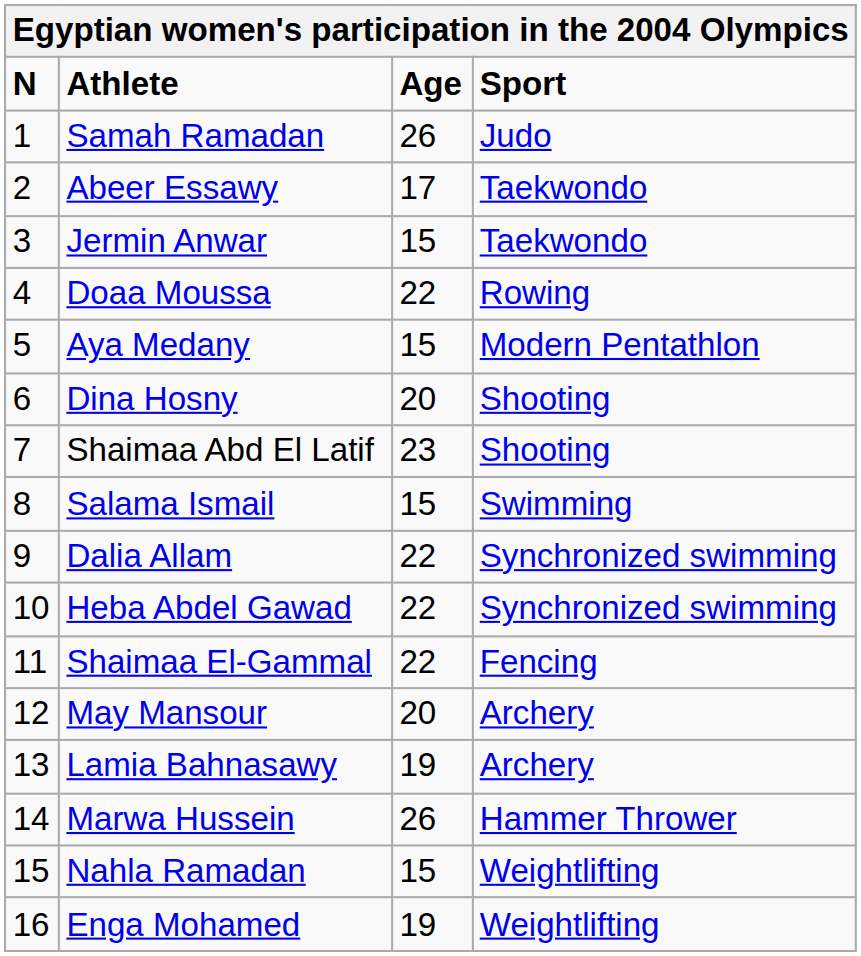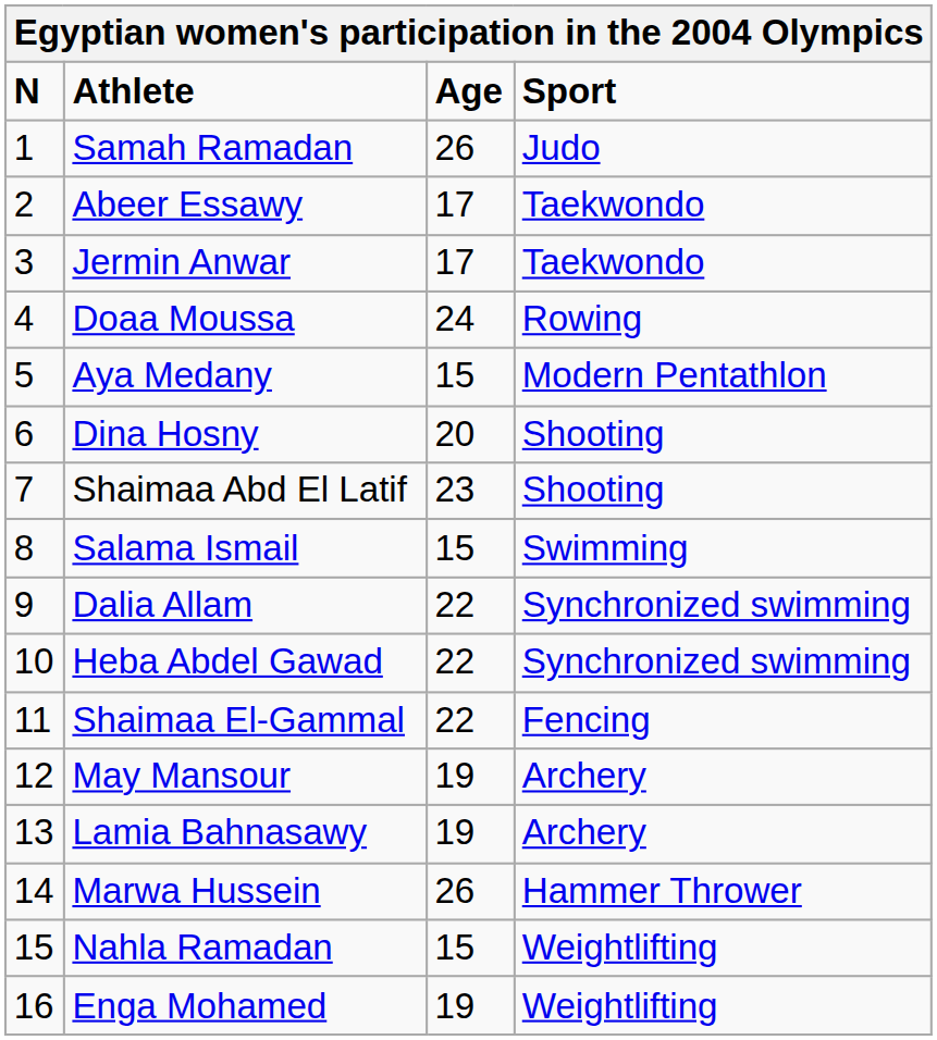Jermin Anwar | Age: 15 -> 17
Doaa Moussa | Age: 22 -> 24
May Mansour | Age: 20 -> 19
